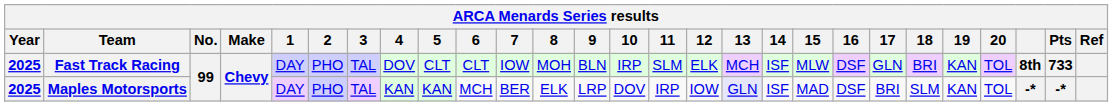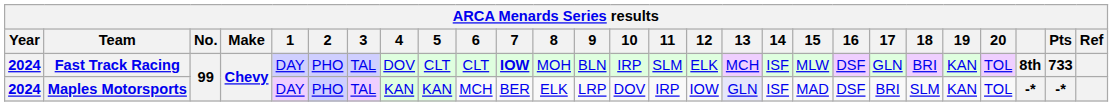Fast Track Racing | Year: 2025 -> 2024
Fast Track Racing | 7: normal -> bold
Maples Motorsports | Year: 2025 -> 2024
